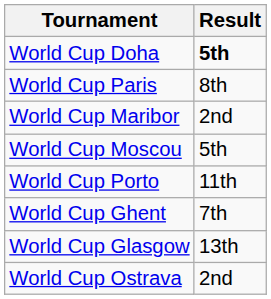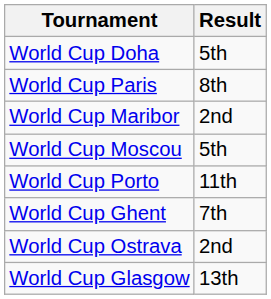World Cup Doha | Result: bold -> normal
rows swapped: World Cup Ostrava <-> World Cup Glasgow
